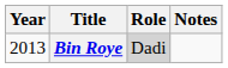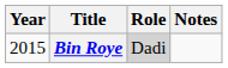Bin Roye | Year: 2013 -> 2015
